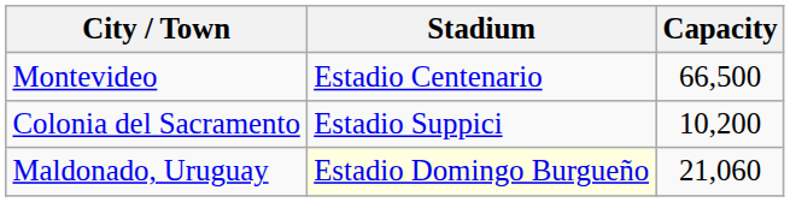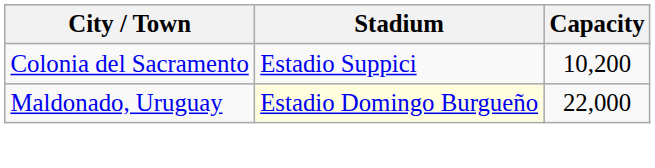- row: Montevideo | Estadio Centenario | 66,500
Maldonado, Uruguay | Capacity: 21,060 -> 22,000
